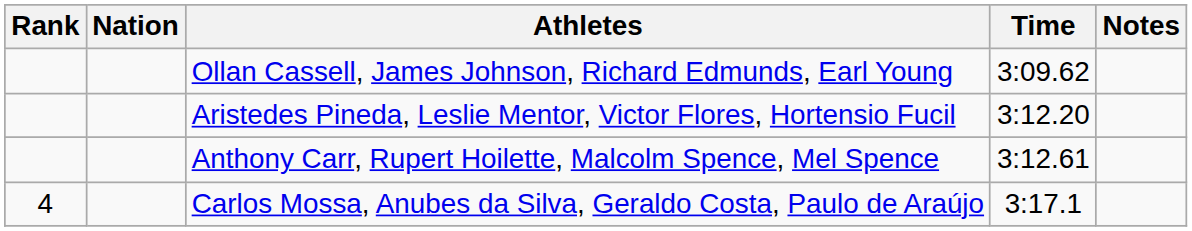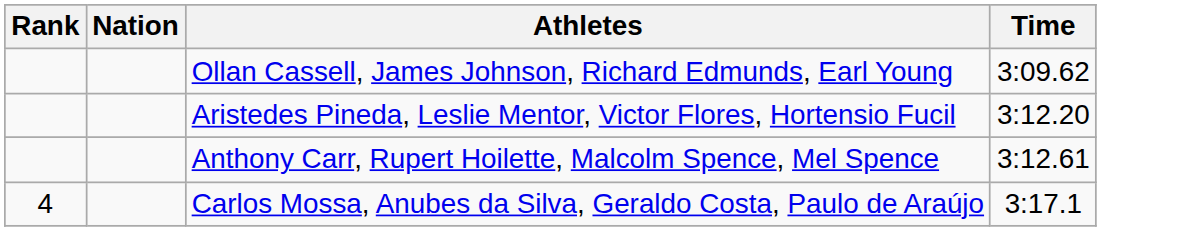- column: Notes
